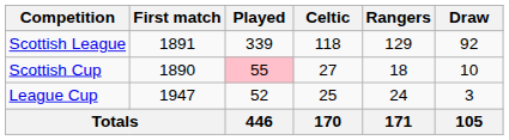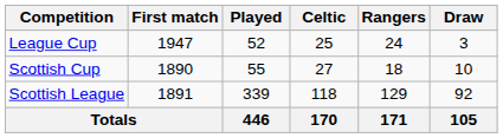rows swapped: Scottish League <-> League Cup
Scottish Cup | Played: pink background -> no background
